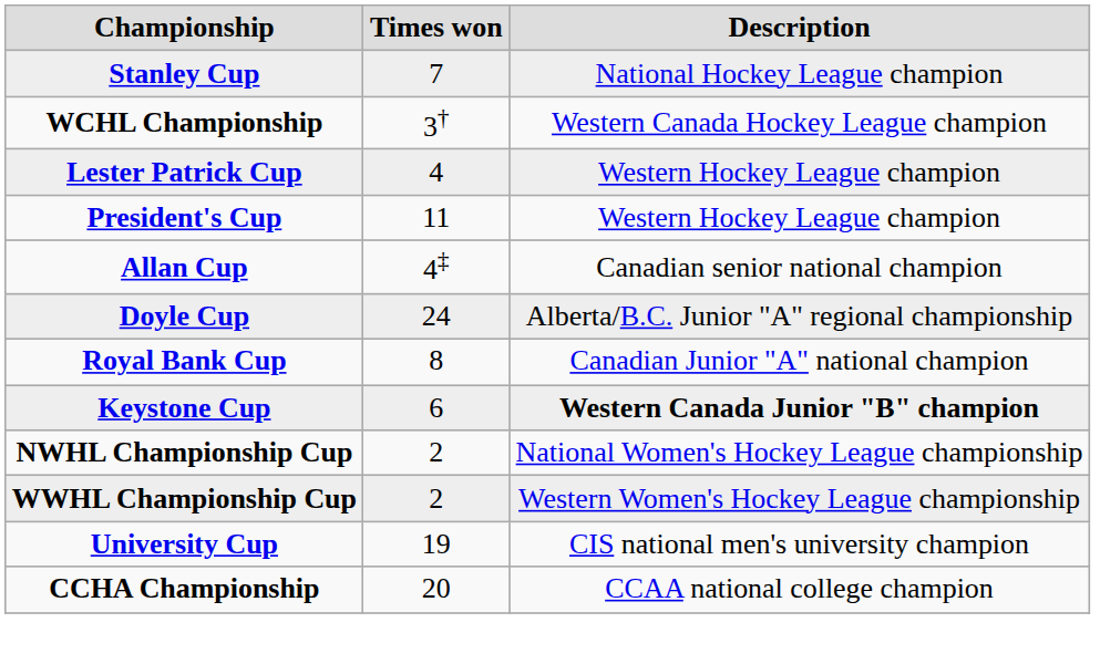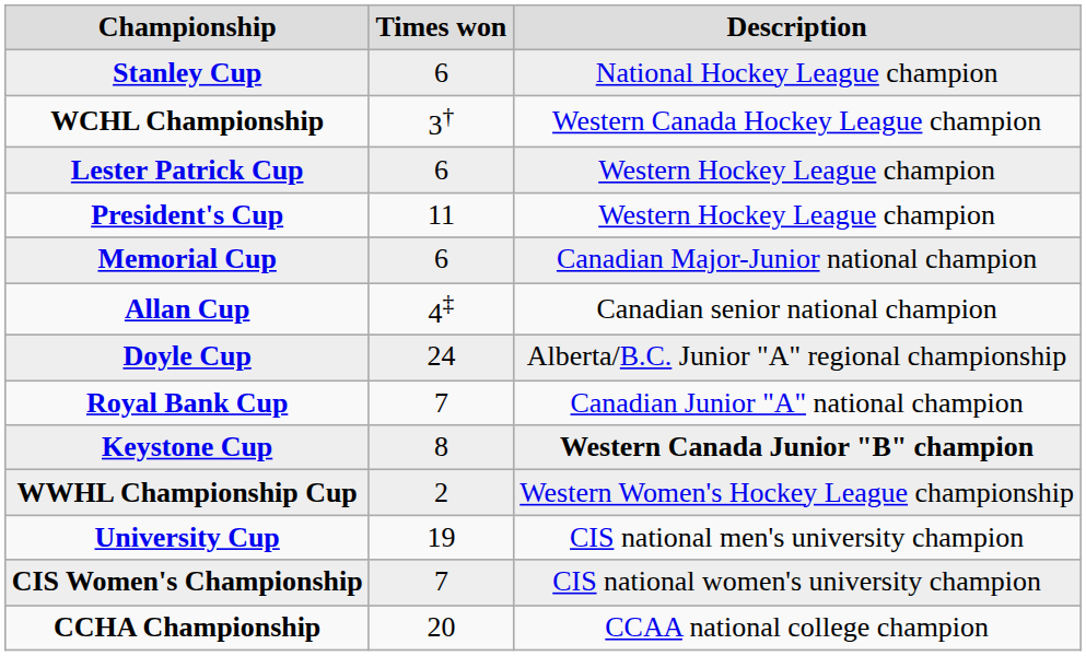Stanley Cup | Times won: 7 -> 6
Lester Patrick Cup | Times won: 4 -> 6
+ row: Memorial Cup | 6 | Canadian Major-Junior national champion
Royal Bank Cup | Times won: 8 -> 7
Keystone Cup | Times won: 6 -> 8
- row: NWHL Championship Cup | 2 | National Women's Hockey League championship
+ row: CIS Women's Championship | 7 | CIS national women's university champion
